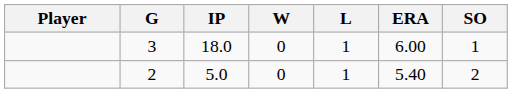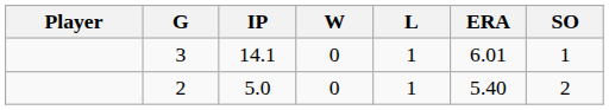3 | IP: 18.0 -> 14.1
3 | ERA: 6.00 -> 6.01
